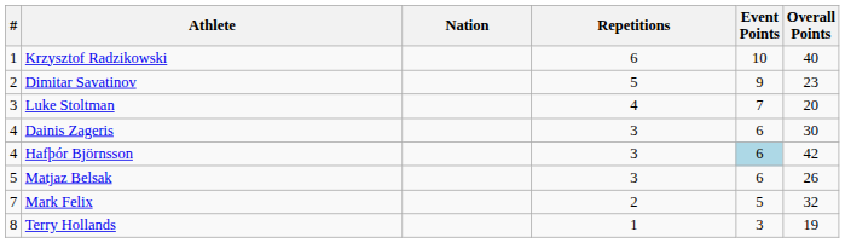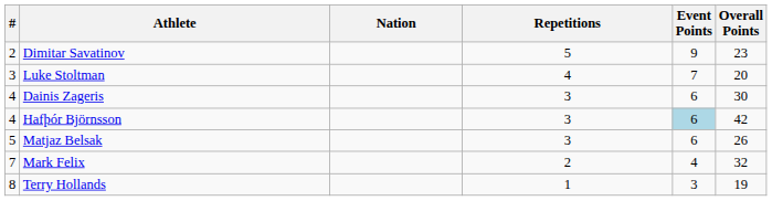- row: 1 | Krzysztof Radzikowski | 6 | 10 | 40
Mark Felix | Event Points: 5 -> 4
